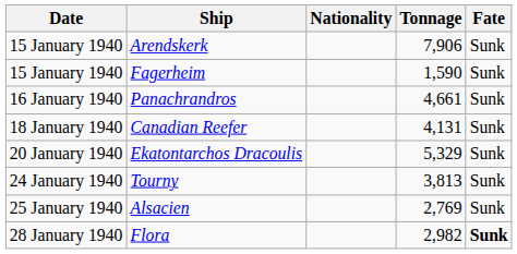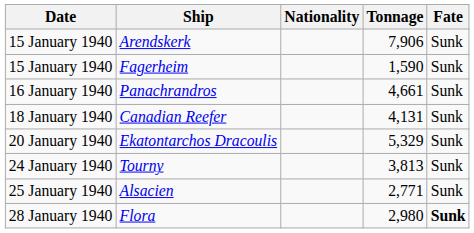Alsacien | Tonnage: 2,769 -> 2,771
Flora | Tonnage: 2,982 -> 2,980
